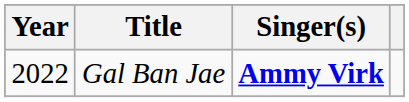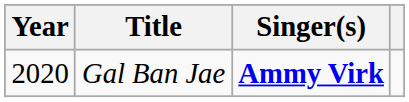Gal Ban Jae | Year: 2022 -> 2020
